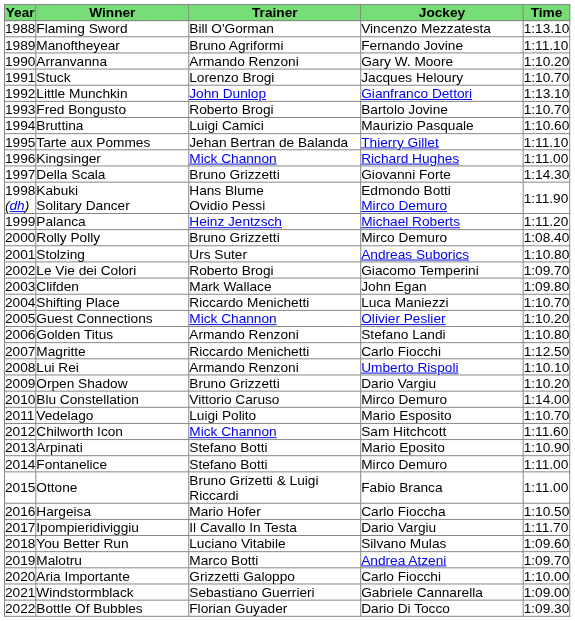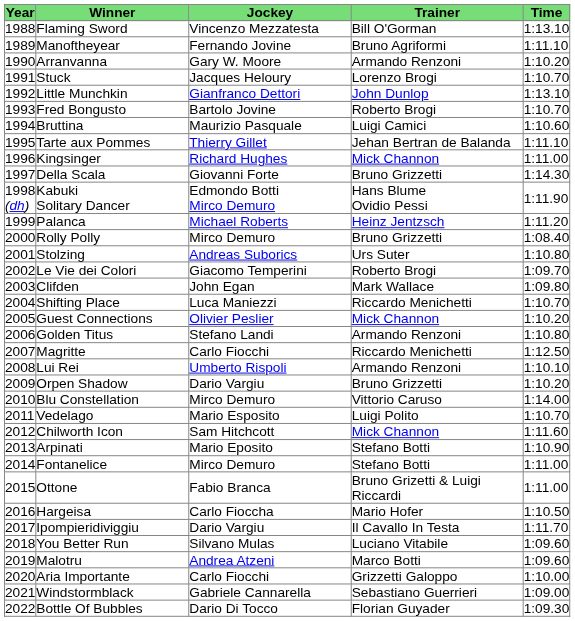columns swapped: Jockey <-> Trainer
Malotru | Time: 1:09.70 -> 1:09.60
